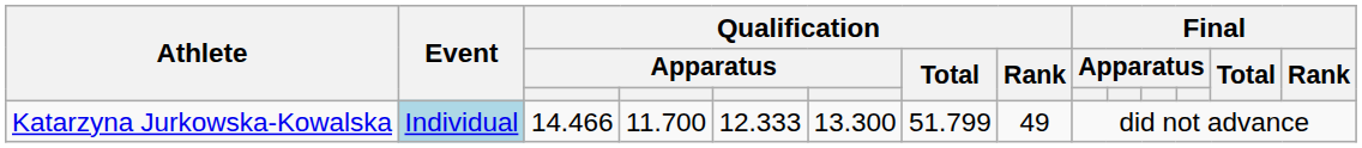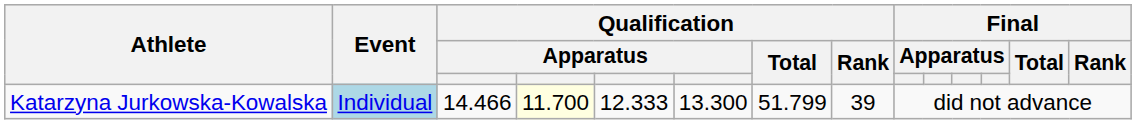Katarzyna Jurkowska-Kowalska | column 4: no background -> lightyellow background
Katarzyna Jurkowska-Kowalska | Qualification / Rank: 49 -> 39
